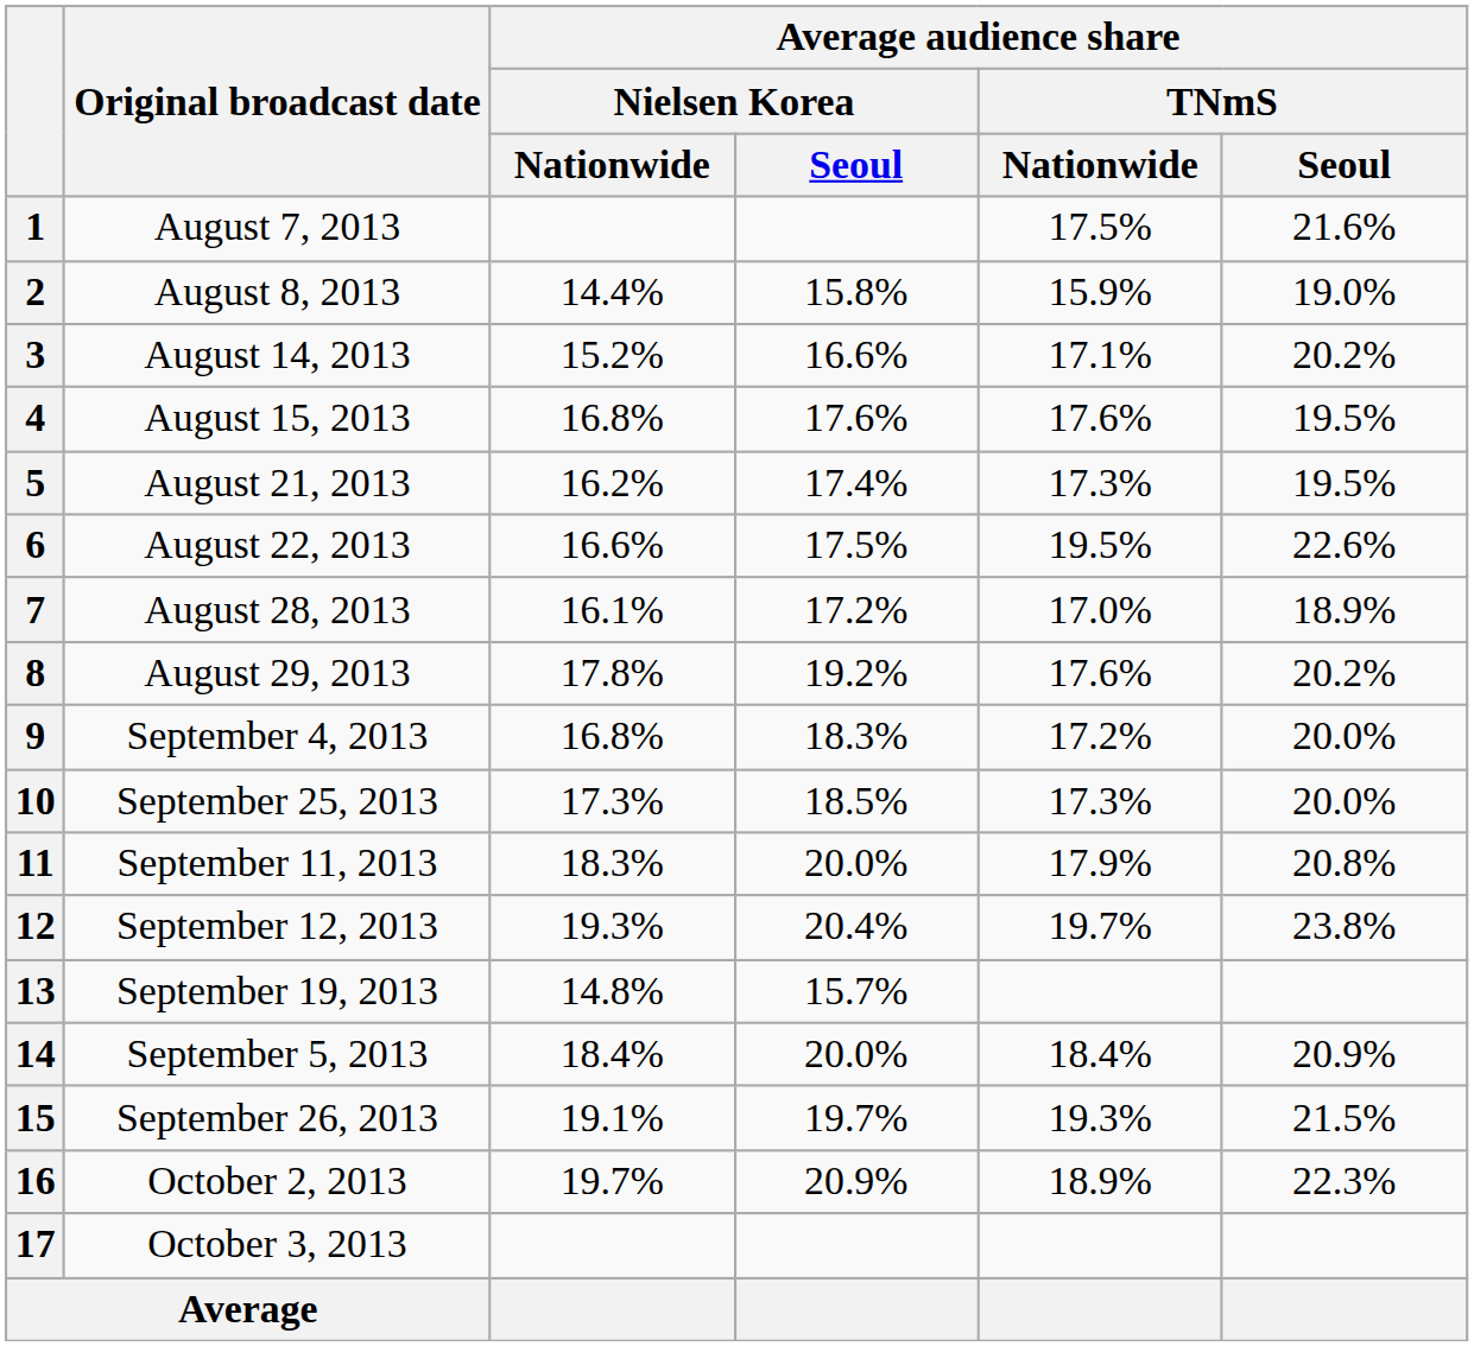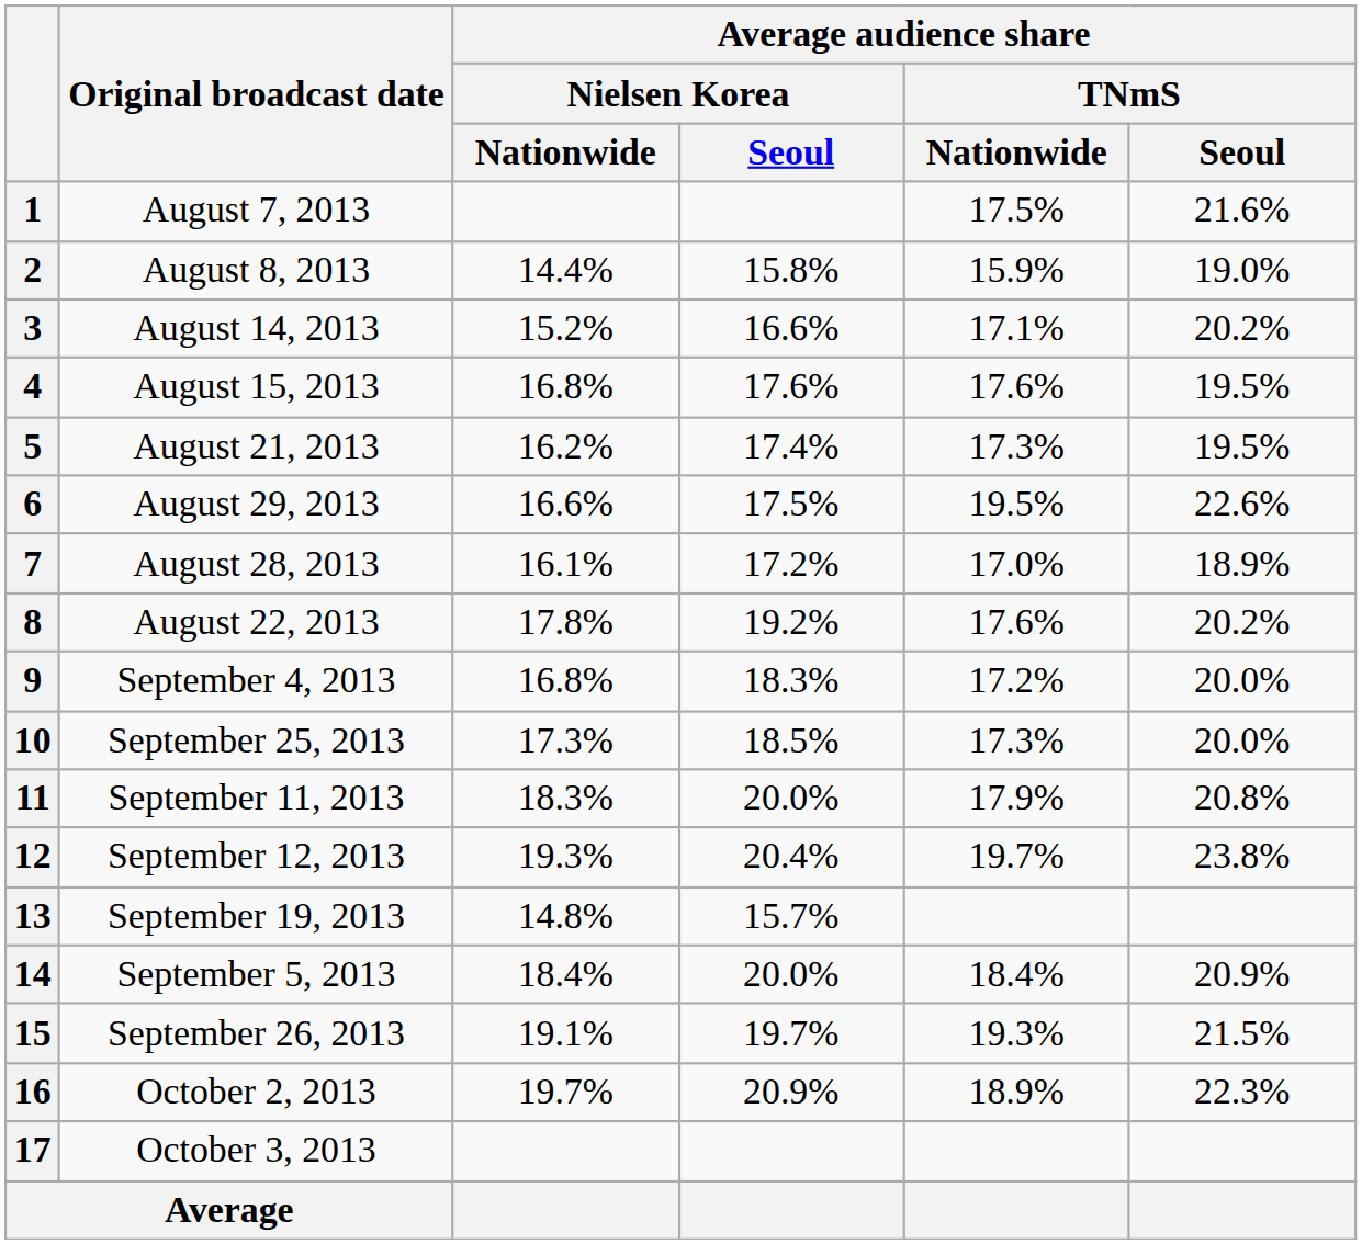6 | Original broadcast date: August 22, 2013 -> August 29, 2013
8 | Original broadcast date: August 29, 2013 -> August 22, 2013
